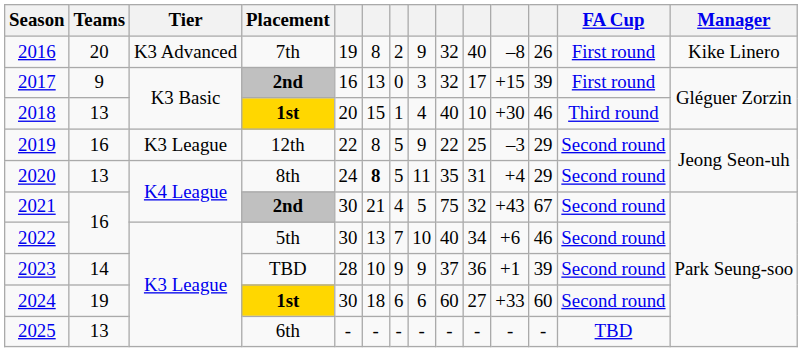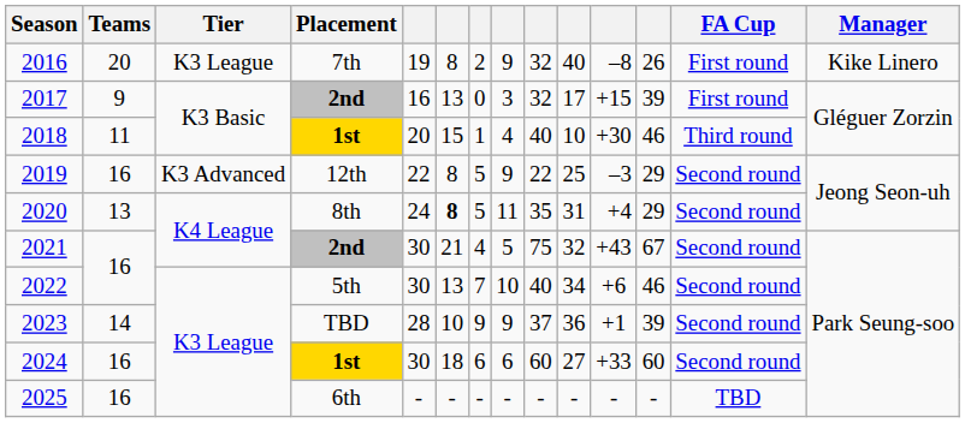2016 | Tier: K3 Advanced -> K3 League
2018 | Teams: 13 -> 11
2019 | Tier: K3 League -> K3 Advanced
2024 | Teams: 19 -> 16
2025 | Teams: 13 -> 16
